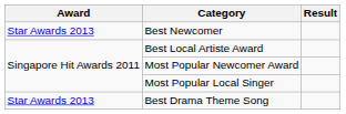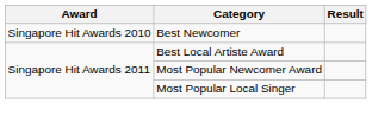Best Newcomer | Award: Star Awards 2013 -> Singapore Hit Awards 2010
- row: Star Awards 2013 | Best Drama Theme Song
